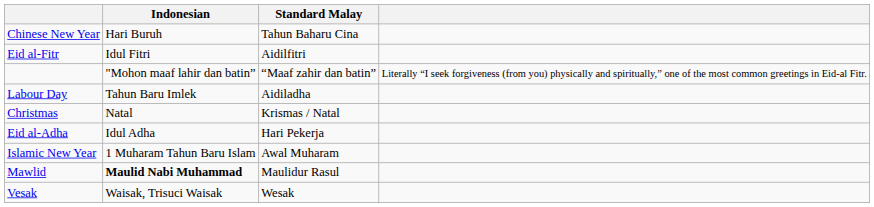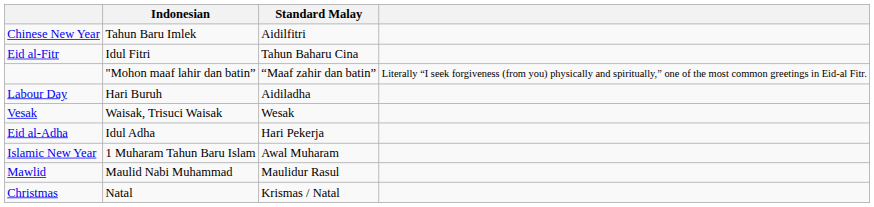Chinese New Year | Indonesian: Hari Buruh -> Tahun Baru Imlek
Chinese New Year | Standard Malay: Tahun Baharu Cina -> Aidilfitri
Eid al-Fitr | Standard Malay: Aidilfitri -> Tahun Baharu Cina
Labour Day | Indonesian: Tahun Baru Imlek -> Hari Buruh
rows swapped: Vesak <-> Christmas
Mawlid | Indonesian: bold -> normal
